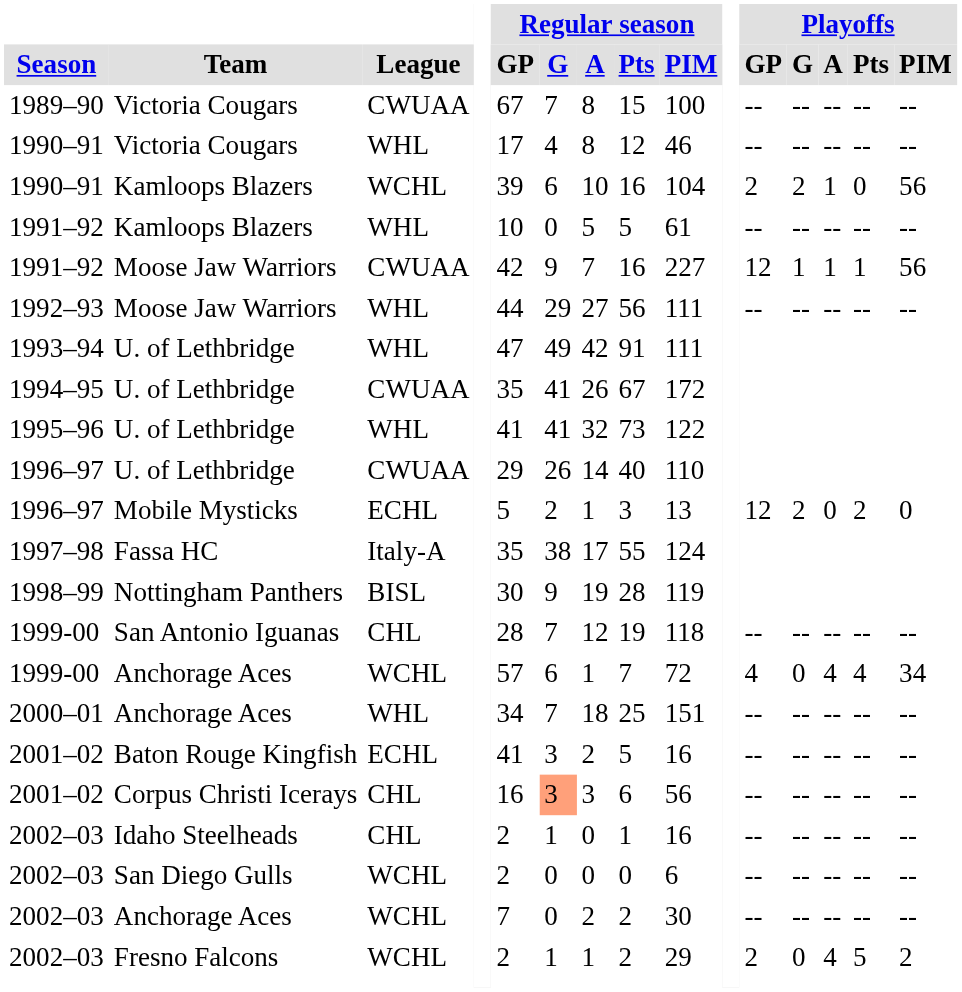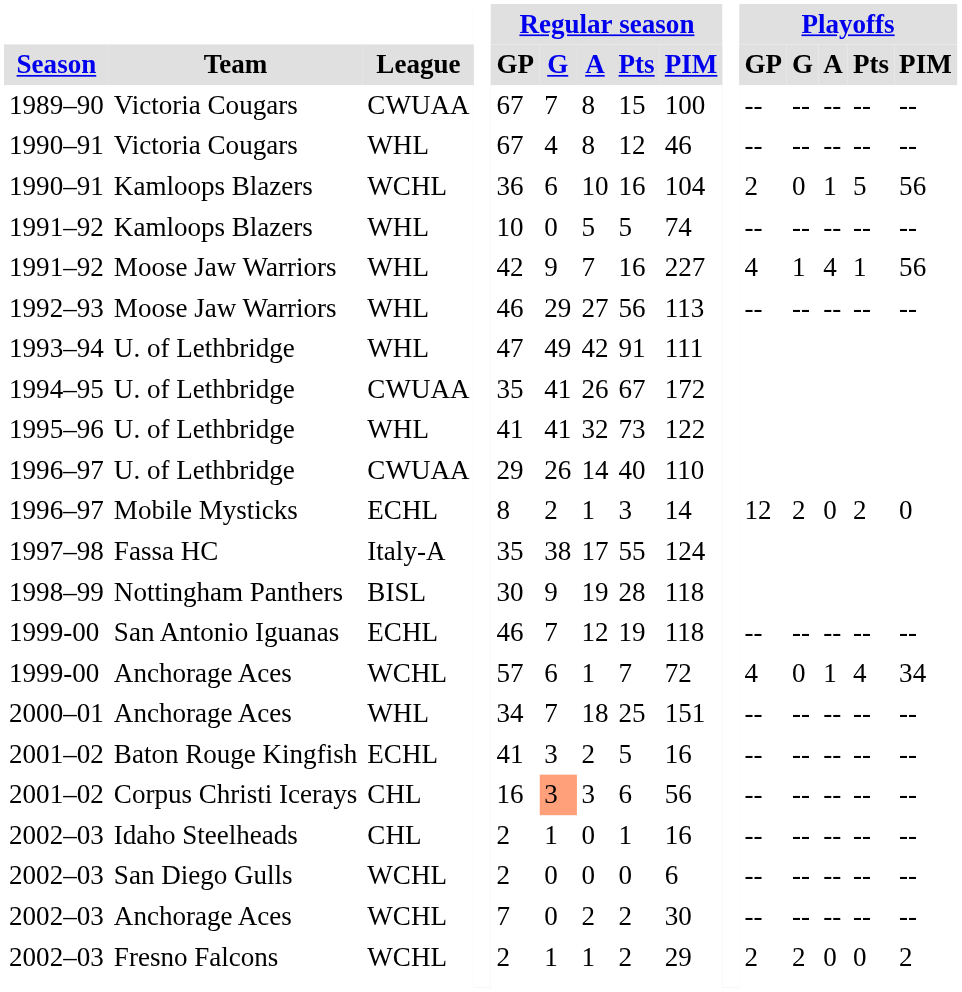1990–91 / Victoria Cougars | Regular season / GP: 17 -> 67
1990–91 / Kamloops Blazers | Regular season / GP: 39 -> 36
1990–91 / Kamloops Blazers | Playoffs / G: 2 -> 0
1990–91 / Kamloops Blazers | Playoffs / Pts: 0 -> 5
1991–92 / Kamloops Blazers | Regular season / PIM: 61 -> 74
1991–92 / Moose Jaw Warriors | League: CWUAA -> WHL
1991–92 / Moose Jaw Warriors | Playoffs / GP: 12 -> 4
1991–92 / Moose Jaw Warriors | Playoffs / A: 1 -> 4
1992–93 | Regular season / GP: 44 -> 46
1992–93 | Regular season / PIM: 111 -> 113
1996–97 / Mobile Mysticks | Regular season / GP: 5 -> 8
1996–97 / Mobile Mysticks | Regular season / PIM: 13 -> 14
1998–99 | Regular season / PIM: 119 -> 118
1999-00 / San Antonio Iguanas | League: CHL -> ECHL
1999-00 / San Antonio Iguanas | Regular season / GP: 28 -> 46
1999-00 / Anchorage Aces | Playoffs / A: 4 -> 1
2002–03 / Fresno Falcons | Playoffs / G: 0 -> 2
2002–03 / Fresno Falcons | Playoffs / A: 4 -> 0
2002–03 / Fresno Falcons | Playoffs / Pts: 5 -> 0
